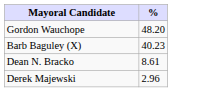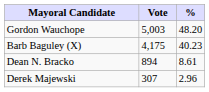+ column: Vote | 5,003 | 4,175 | 894 | 307
